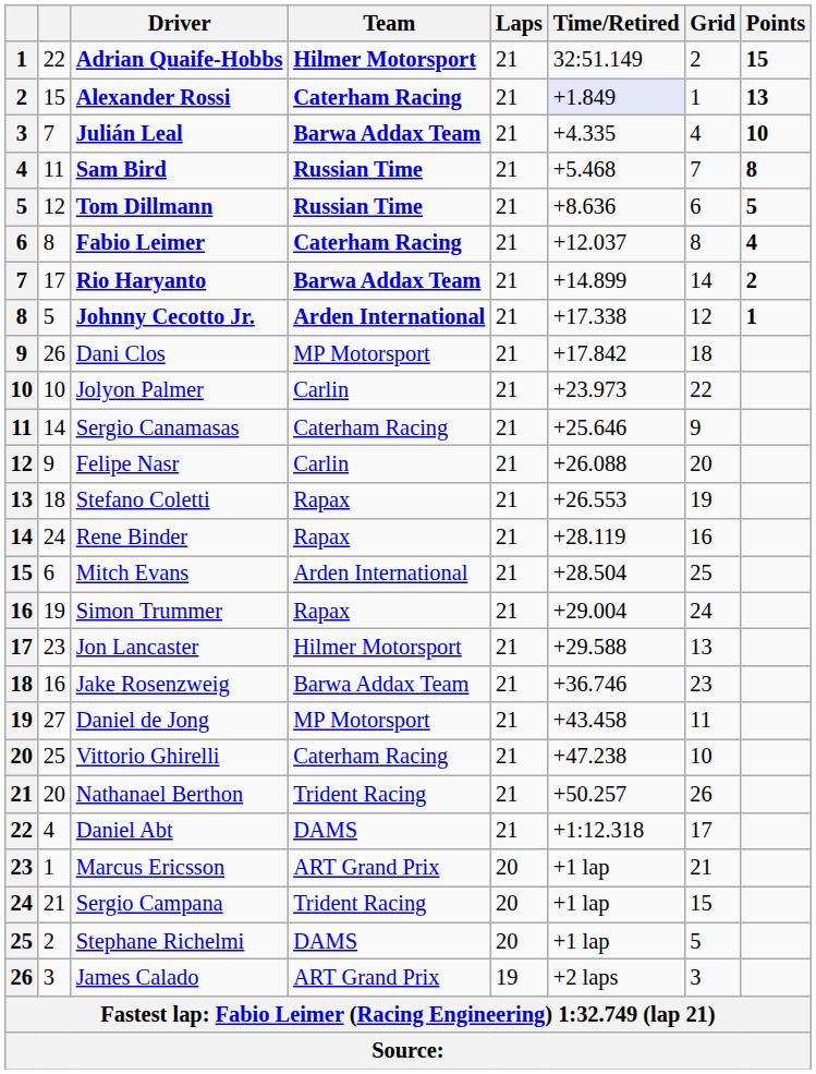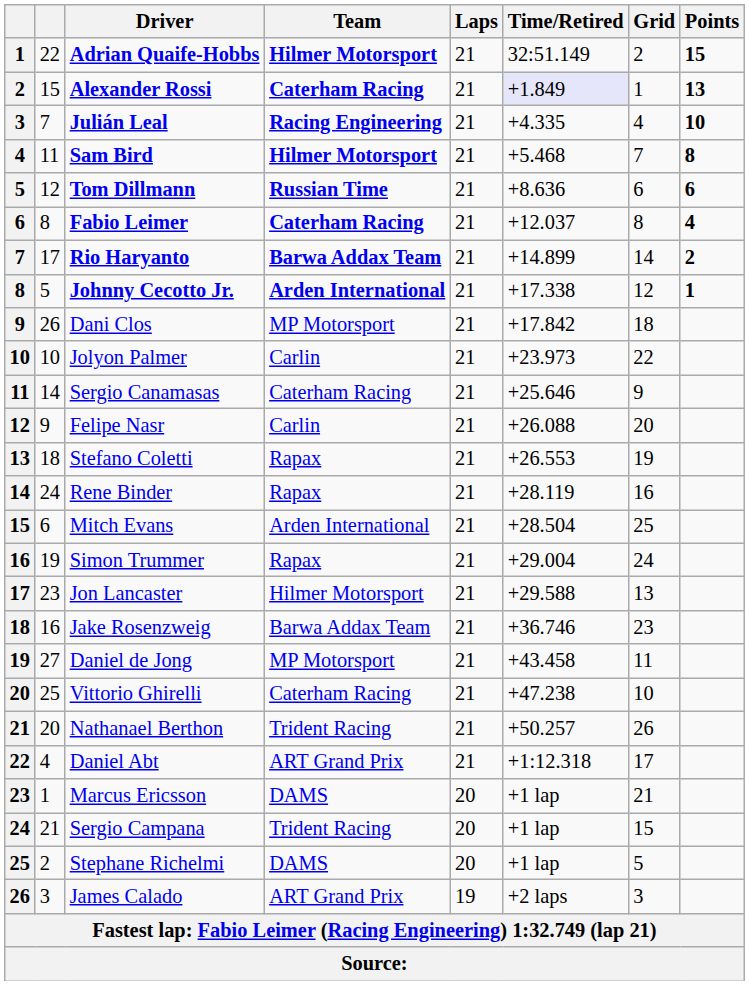Julián Leal | Team: Barwa Addax Team -> Racing Engineering
Sam Bird | Team: Russian Time -> Hilmer Motorsport
Tom Dillmann | Points: 5 -> 6
Daniel Abt | Team: DAMS -> ART Grand Prix
Marcus Ericsson | Team: ART Grand Prix -> DAMS
